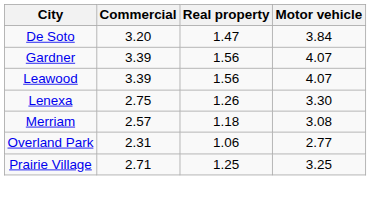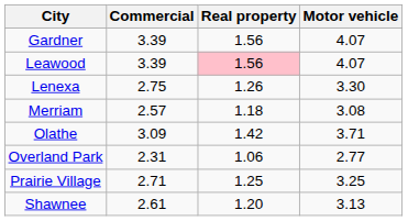- row: De Soto | 3.20 | 1.47 | 3.84
Leawood | Real property: no background -> pink background
+ row: Olathe | 3.09 | 1.42 | 3.71
+ row: Shawnee | 2.61 | 1.20 | 3.13
